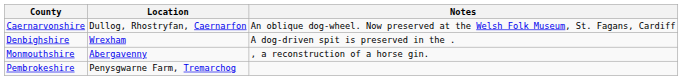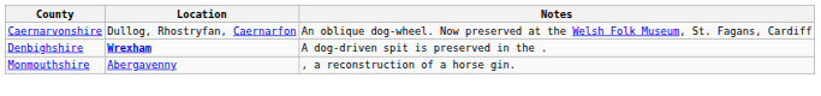Denbighshire | Location: normal -> bold
- row: Pembrokeshire | Penysgwarne Farm, Tremarchog
